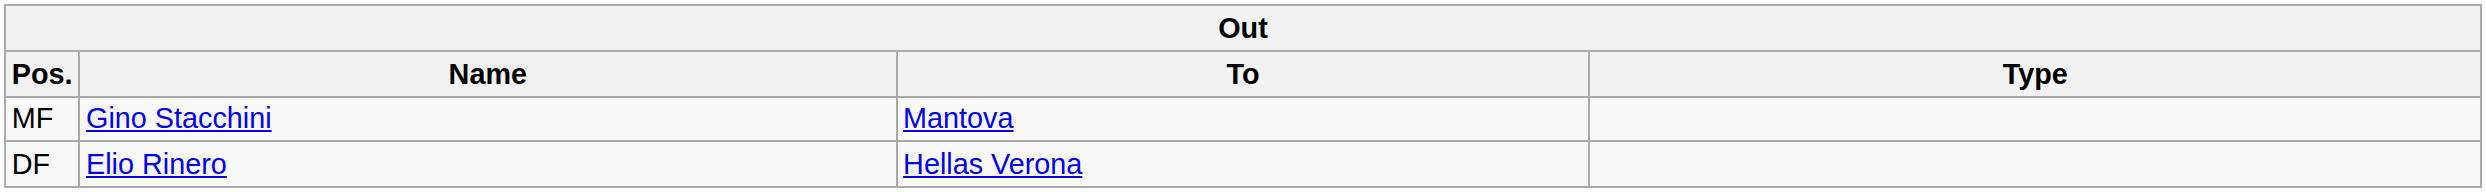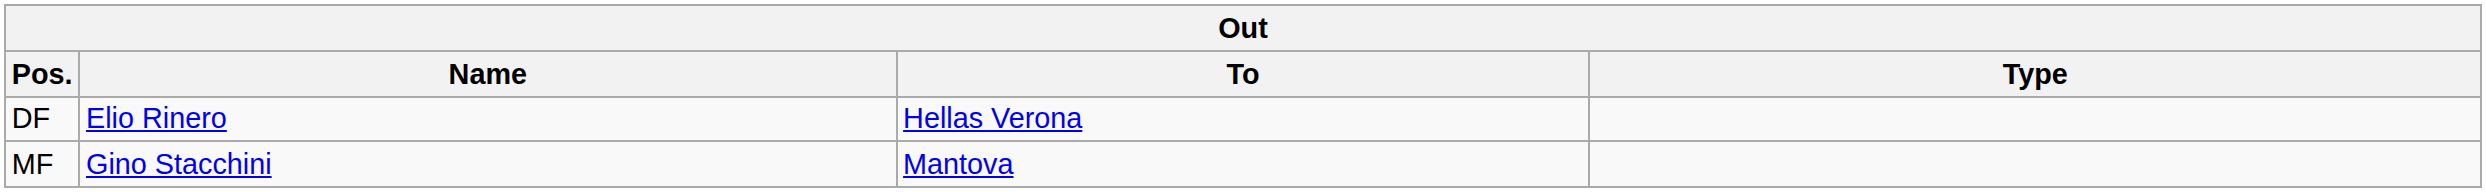rows swapped: MF <-> DF
